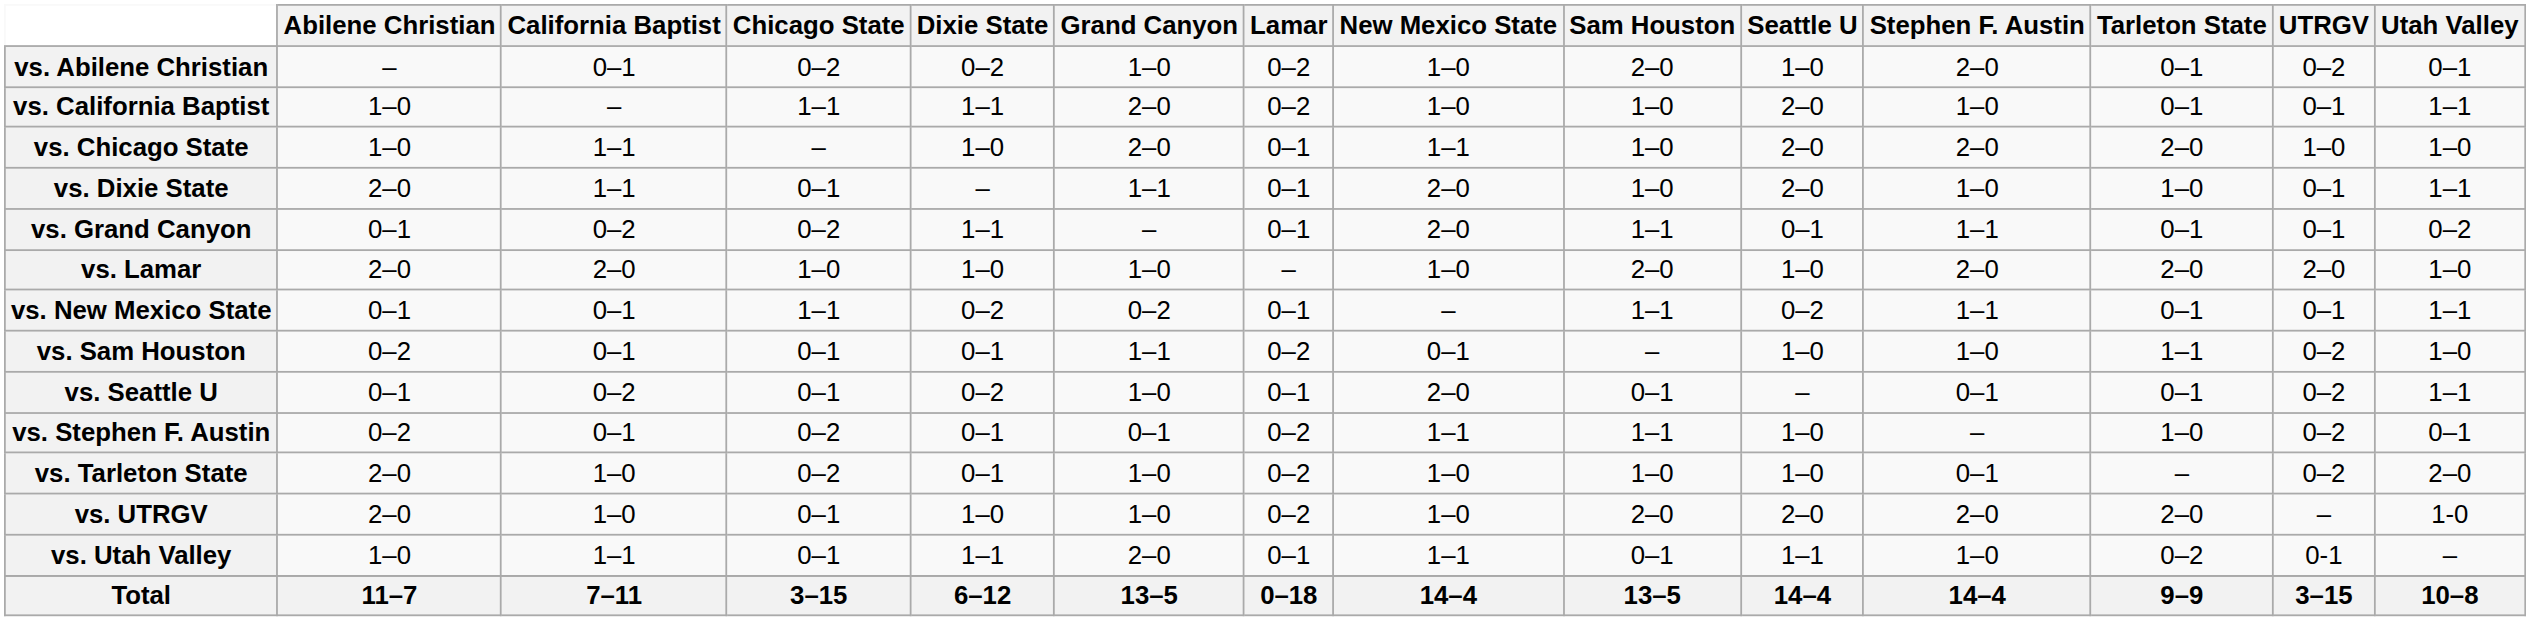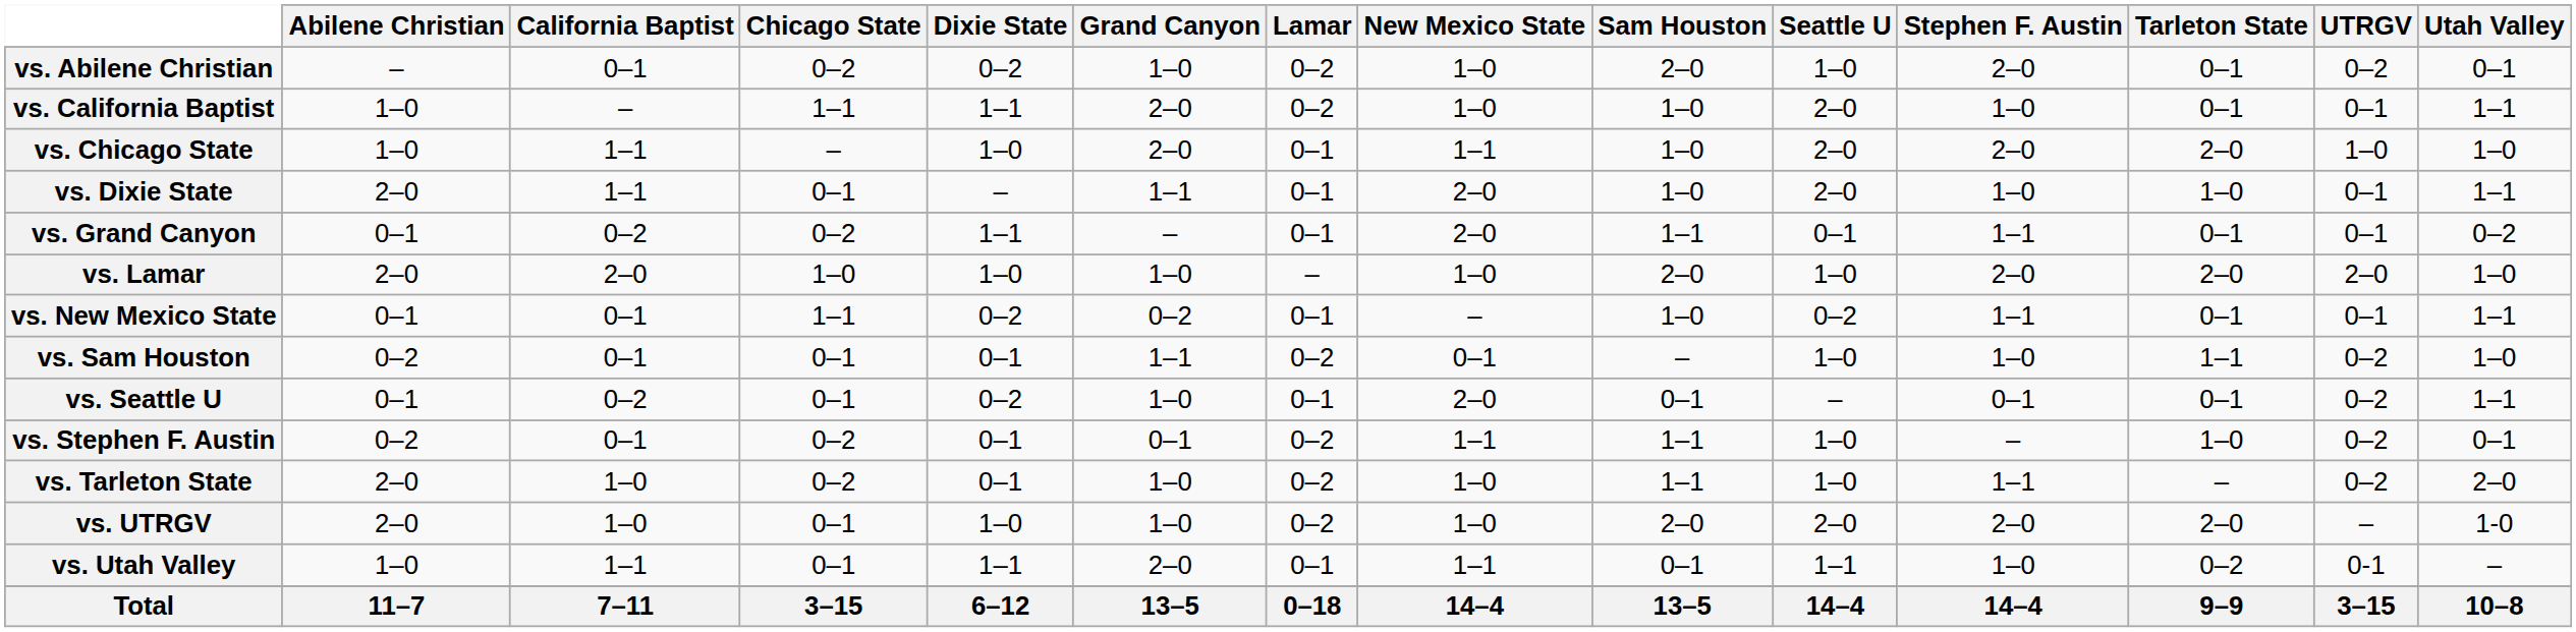vs. New Mexico State | Sam Houston: 1–1 -> 1–0
vs. Tarleton State | Sam Houston: 1–0 -> 1–1
vs. Tarleton State | Stephen F. Austin: 0–1 -> 1–1
